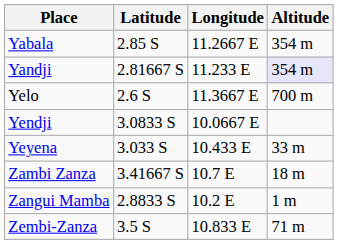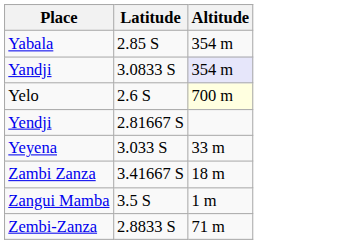- column: Longitude | 11.2667 E | 11.233 E | 11.3667 E | 10.0667 E | 10.433 E | 10.7 E | 10.2 E | 10.833 E
Yandji | Latitude: 2.81667 S -> 3.0833 S
Yelo | Altitude: no background -> lightyellow background
Yendji | Latitude: 3.0833 S -> 2.81667 S
Zangui Mamba | Latitude: 2.8833 S -> 3.5 S
Zembi-Zanza | Latitude: 3.5 S -> 2.8833 S
